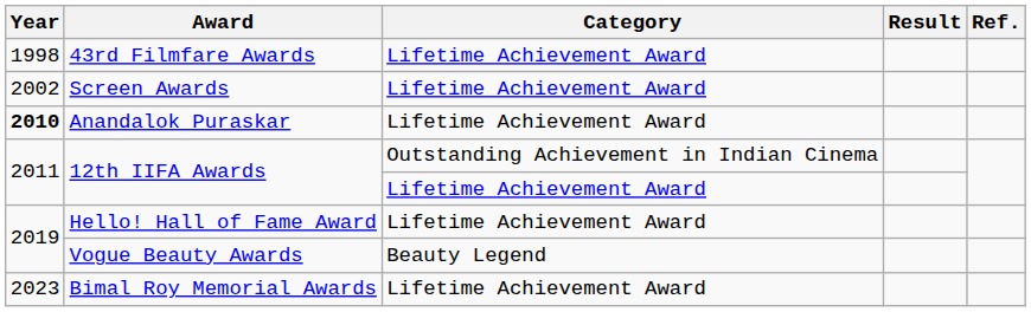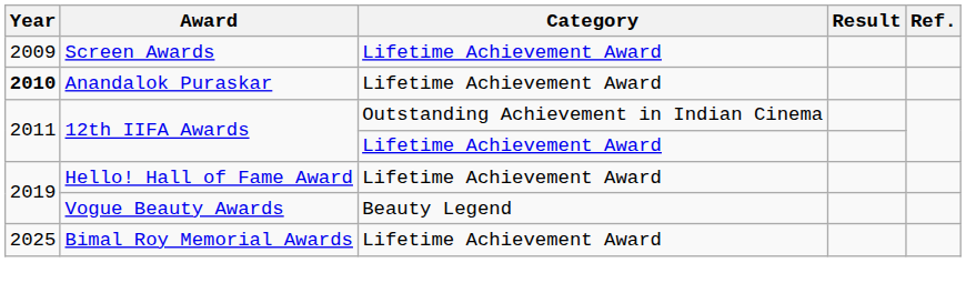- row: 1998 | 43rd Filmfare Awards | Lifetime Achievement Award
Screen Awards | Year: 2002 -> 2009
Bimal Roy Memorial Awards | Year: 2023 -> 2025
